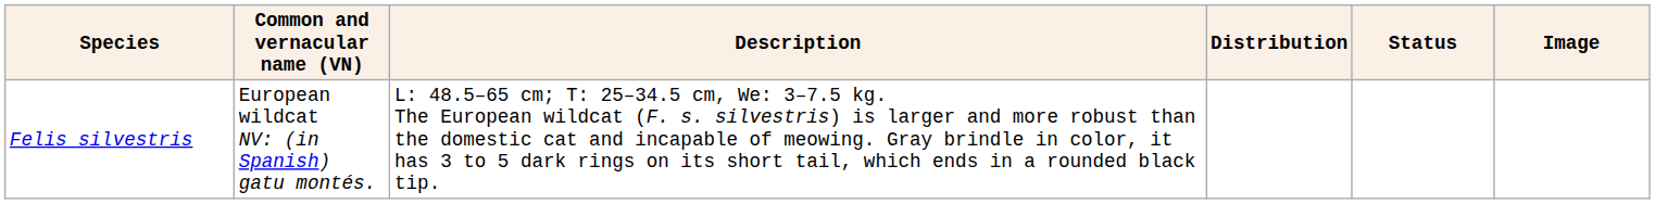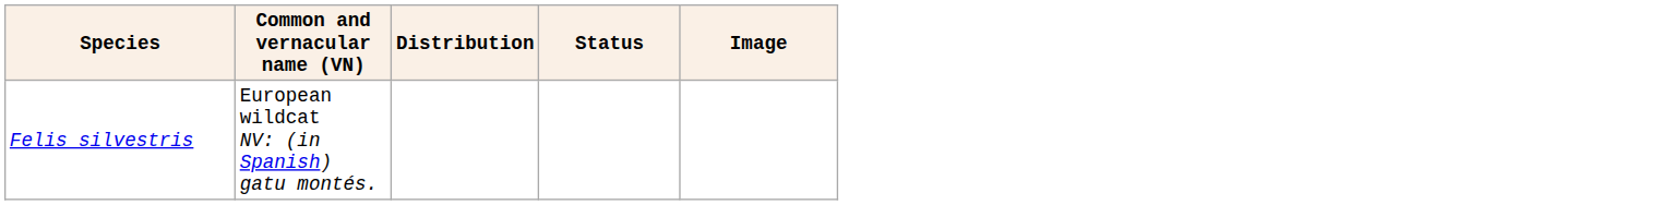- column: Description | L: 48.5–65 cm; T: 25–34.5 cm, We: 3–7.5 kg. The European wildcat (F. s. silvestris) is larger and more robust than the domestic cat and incapable of meowing. Gray brindle in color, it has 3 to 5 dark rings on its short tail, which ends in a rounded black tip.
